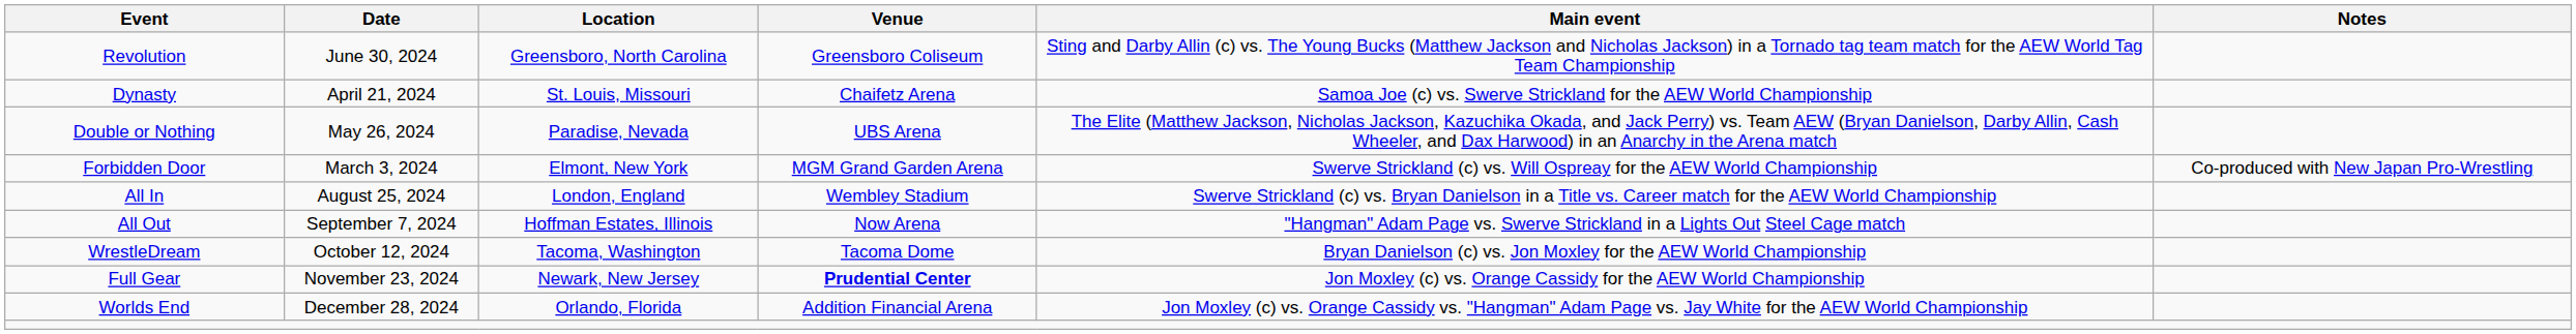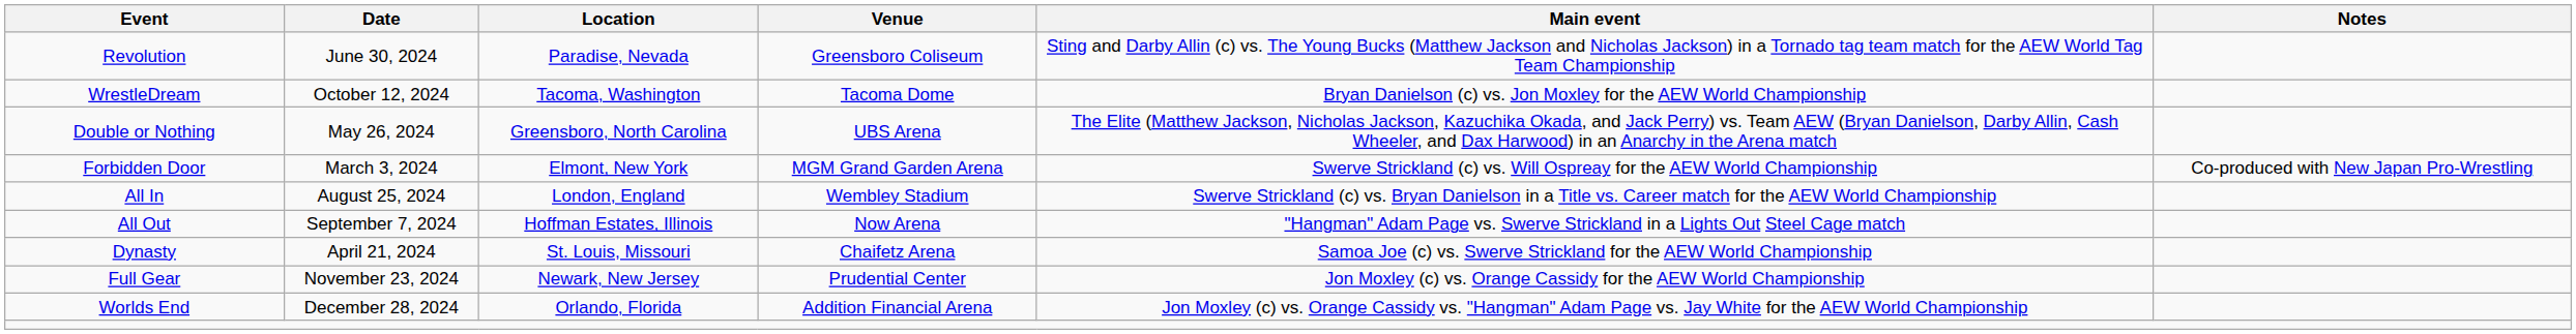Revolution | Location: Greensboro, North Carolina -> Paradise, Nevada
rows swapped: Dynasty <-> WrestleDream
Double or Nothing | Location: Paradise, Nevada -> Greensboro, North Carolina
Full Gear | Venue: bold -> normal
